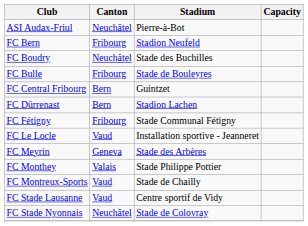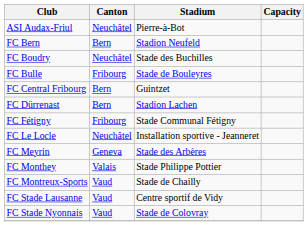FC Bern | Canton: Fribourg -> Bern
FC Le Locle | Canton: Vaud -> Neuchâtel
FC Stade Nyonnais | Canton: Neuchâtel -> Vaud
